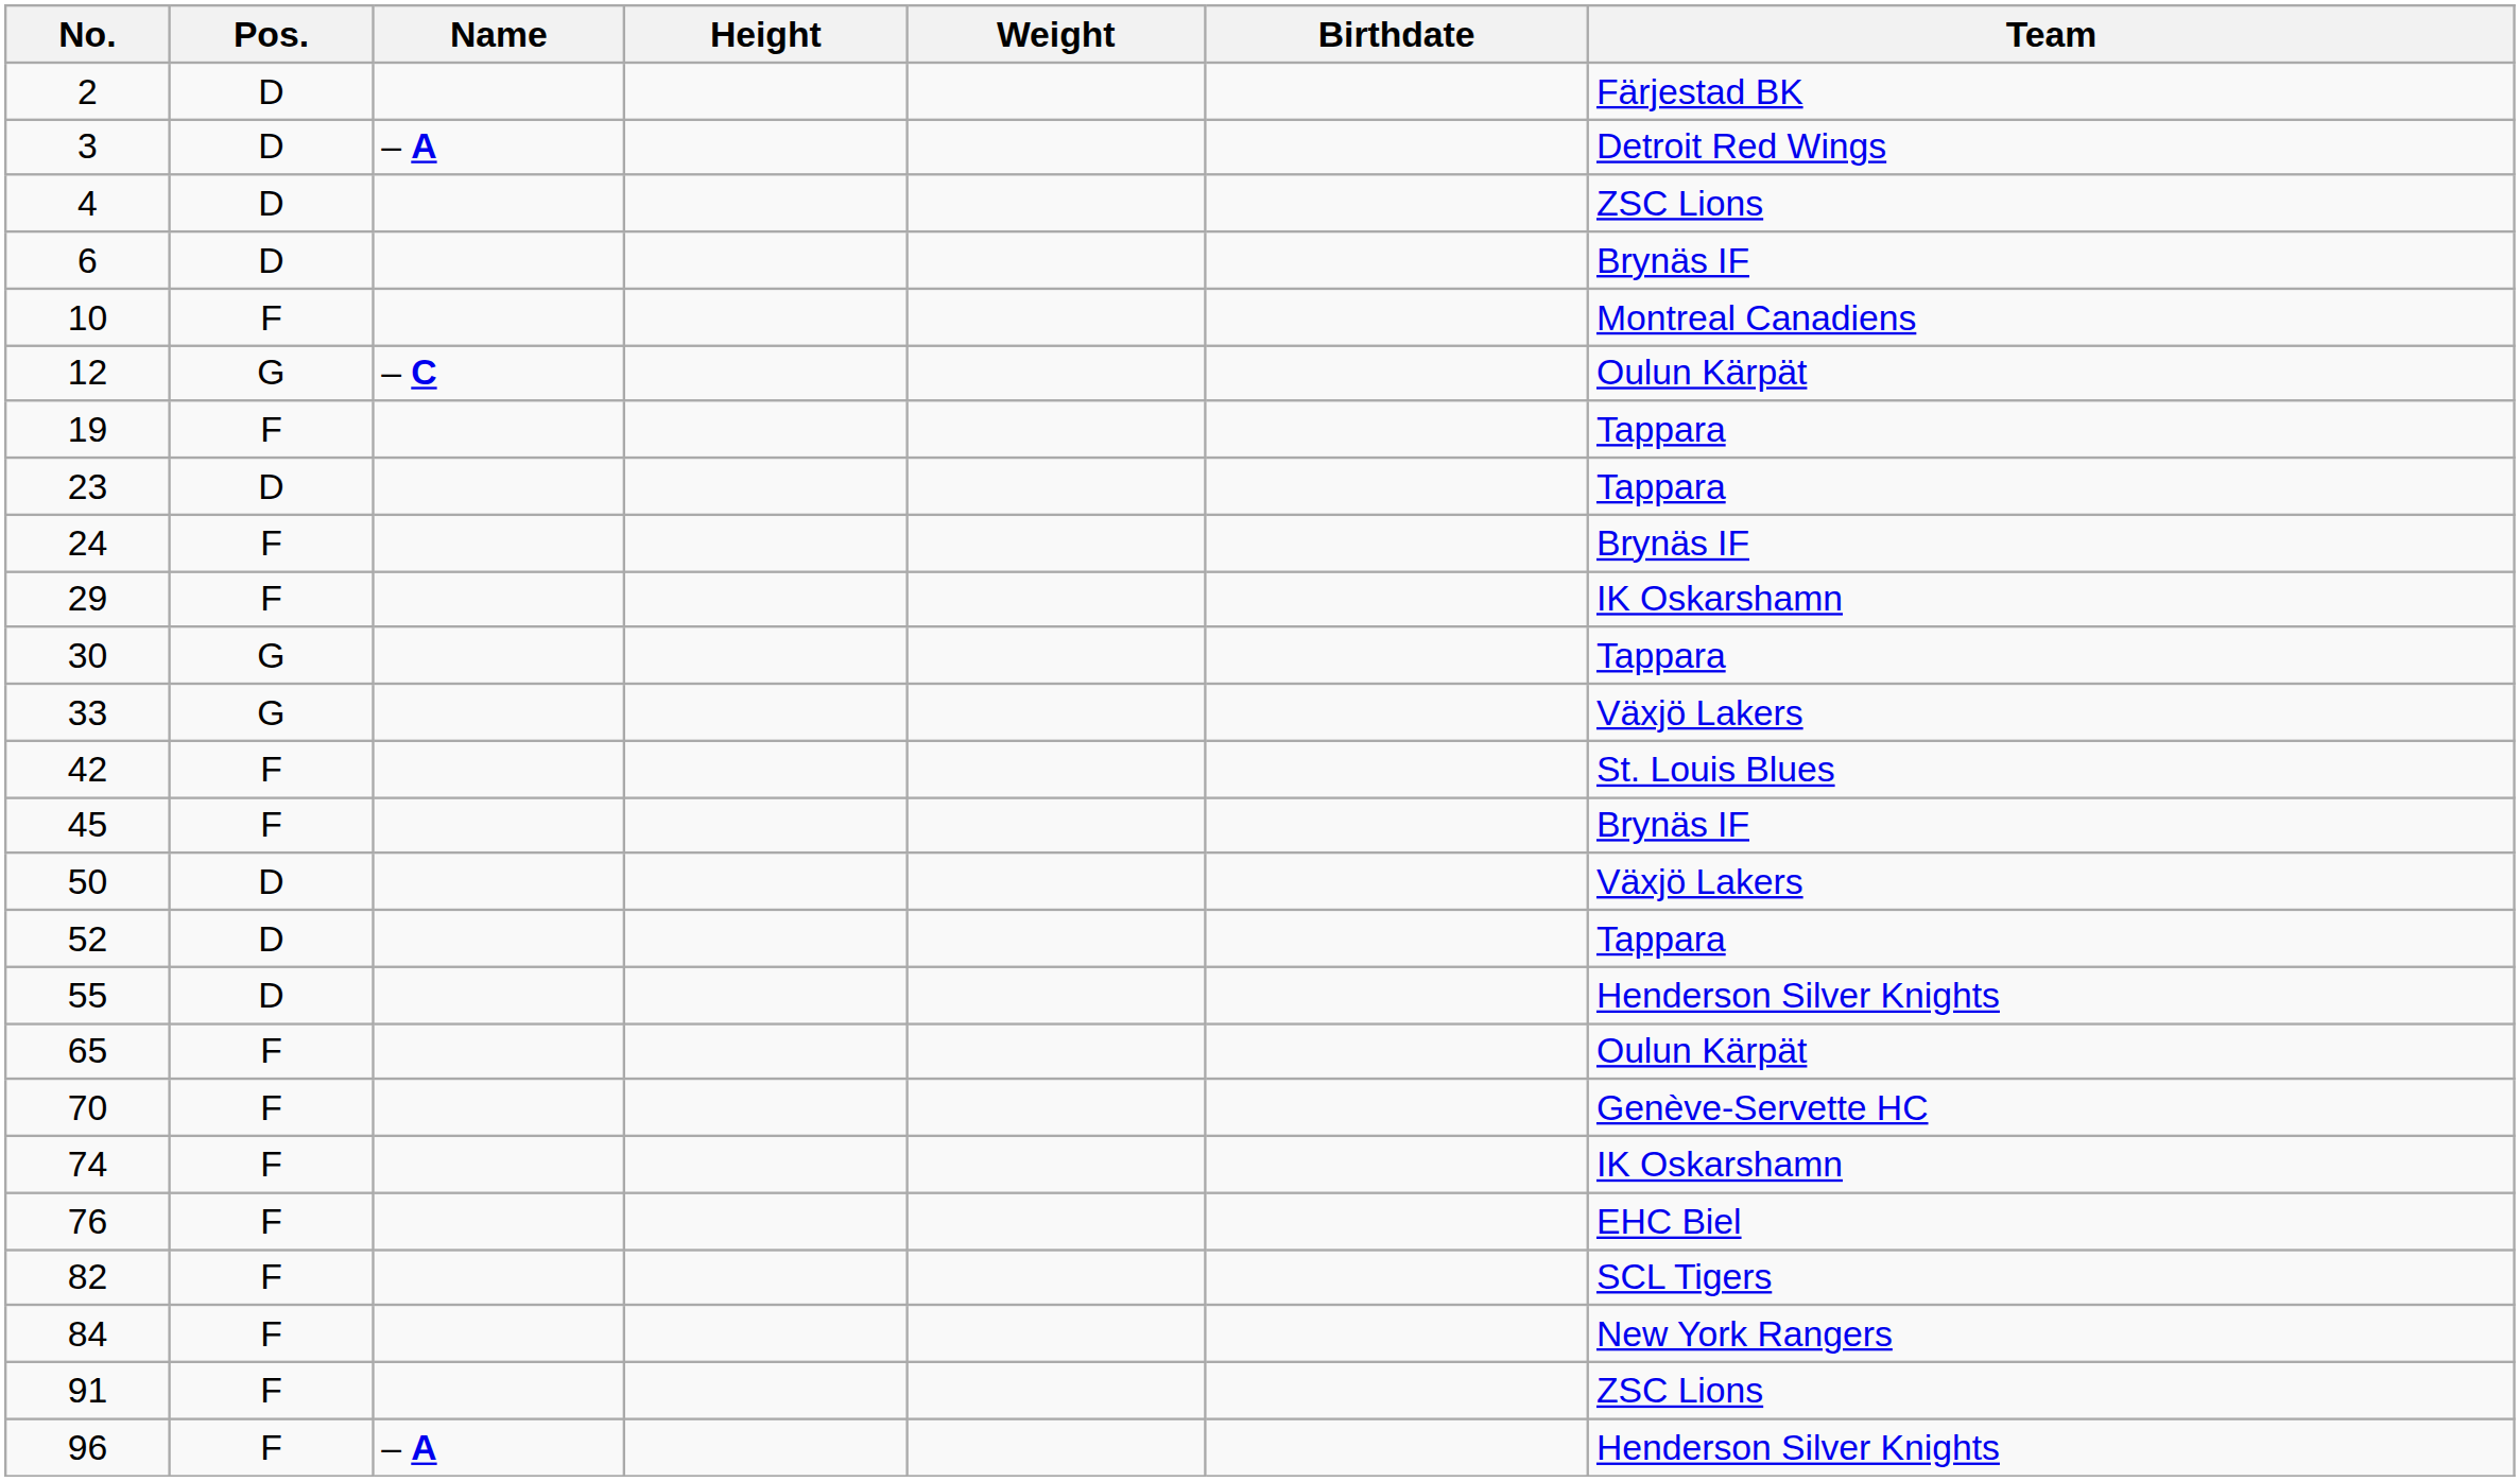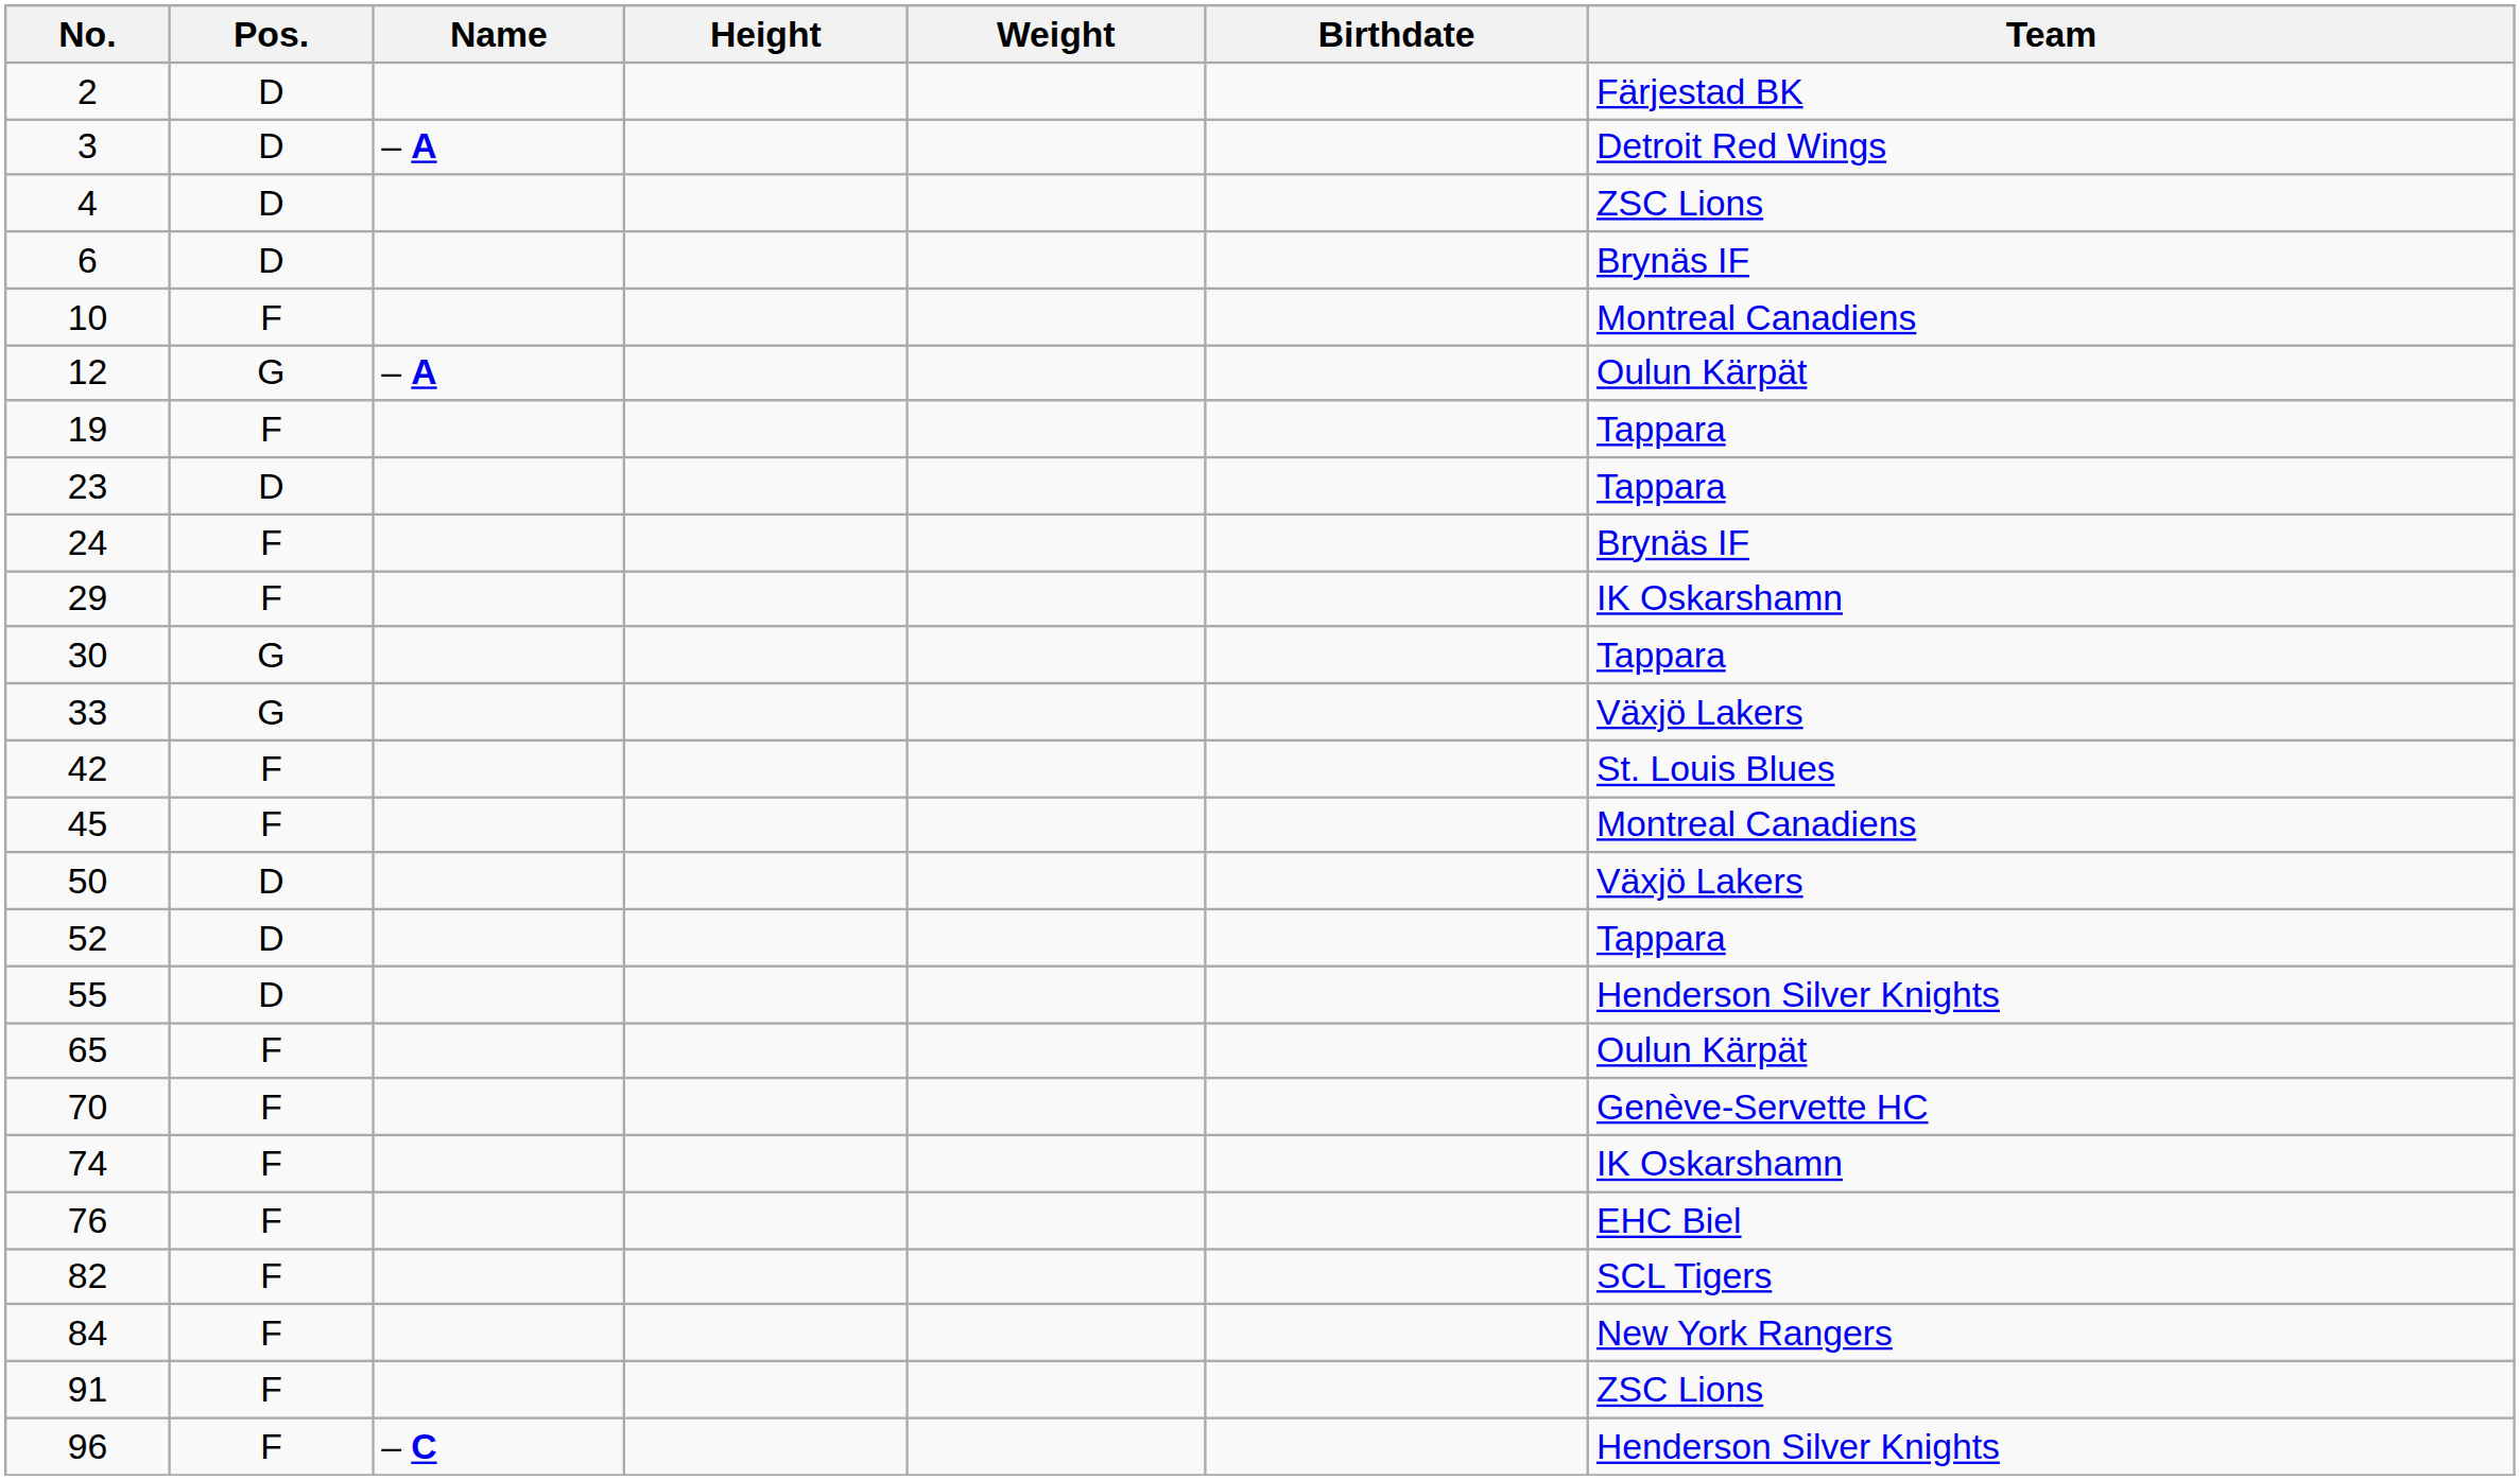12 | Name: – C -> – A
45 | Team: Brynäs IF -> Montreal Canadiens
96 | Name: – A -> – C
